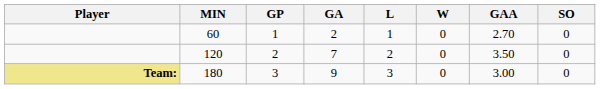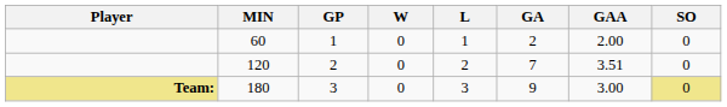columns swapped: W <-> GA
60 | GAA: 2.70 -> 2.00
120 | GAA: 3.50 -> 3.51
180 | SO: no background -> khaki background
